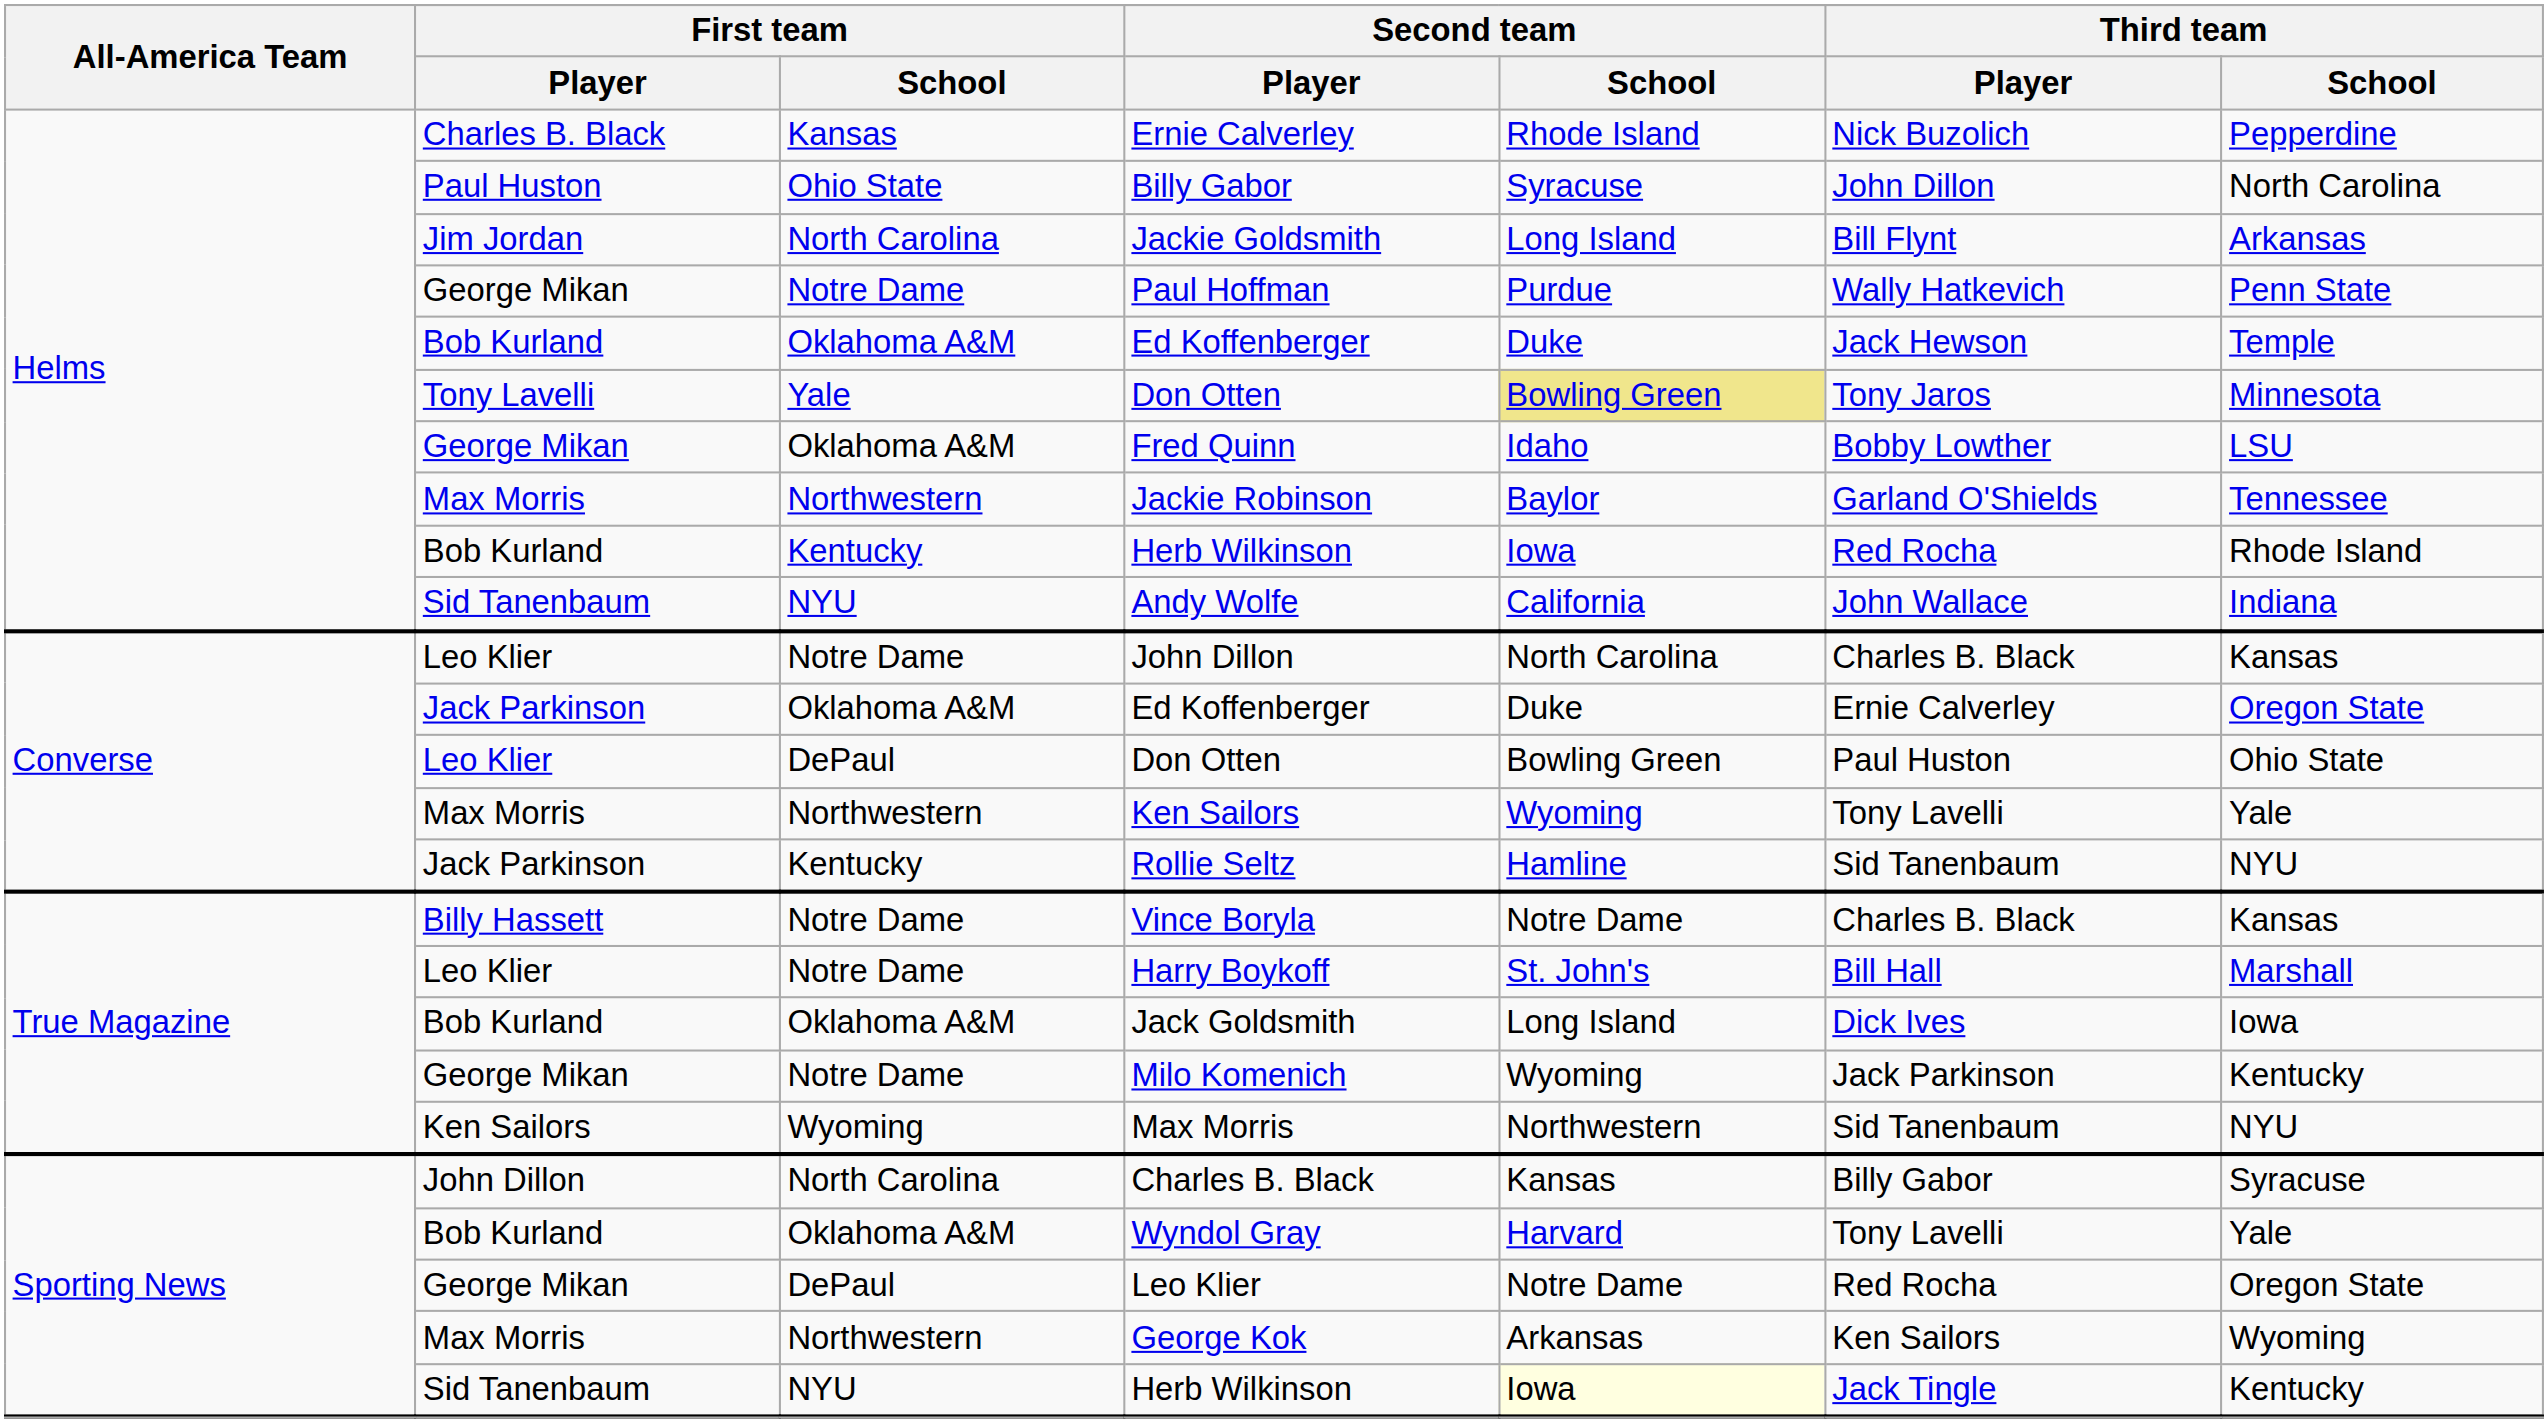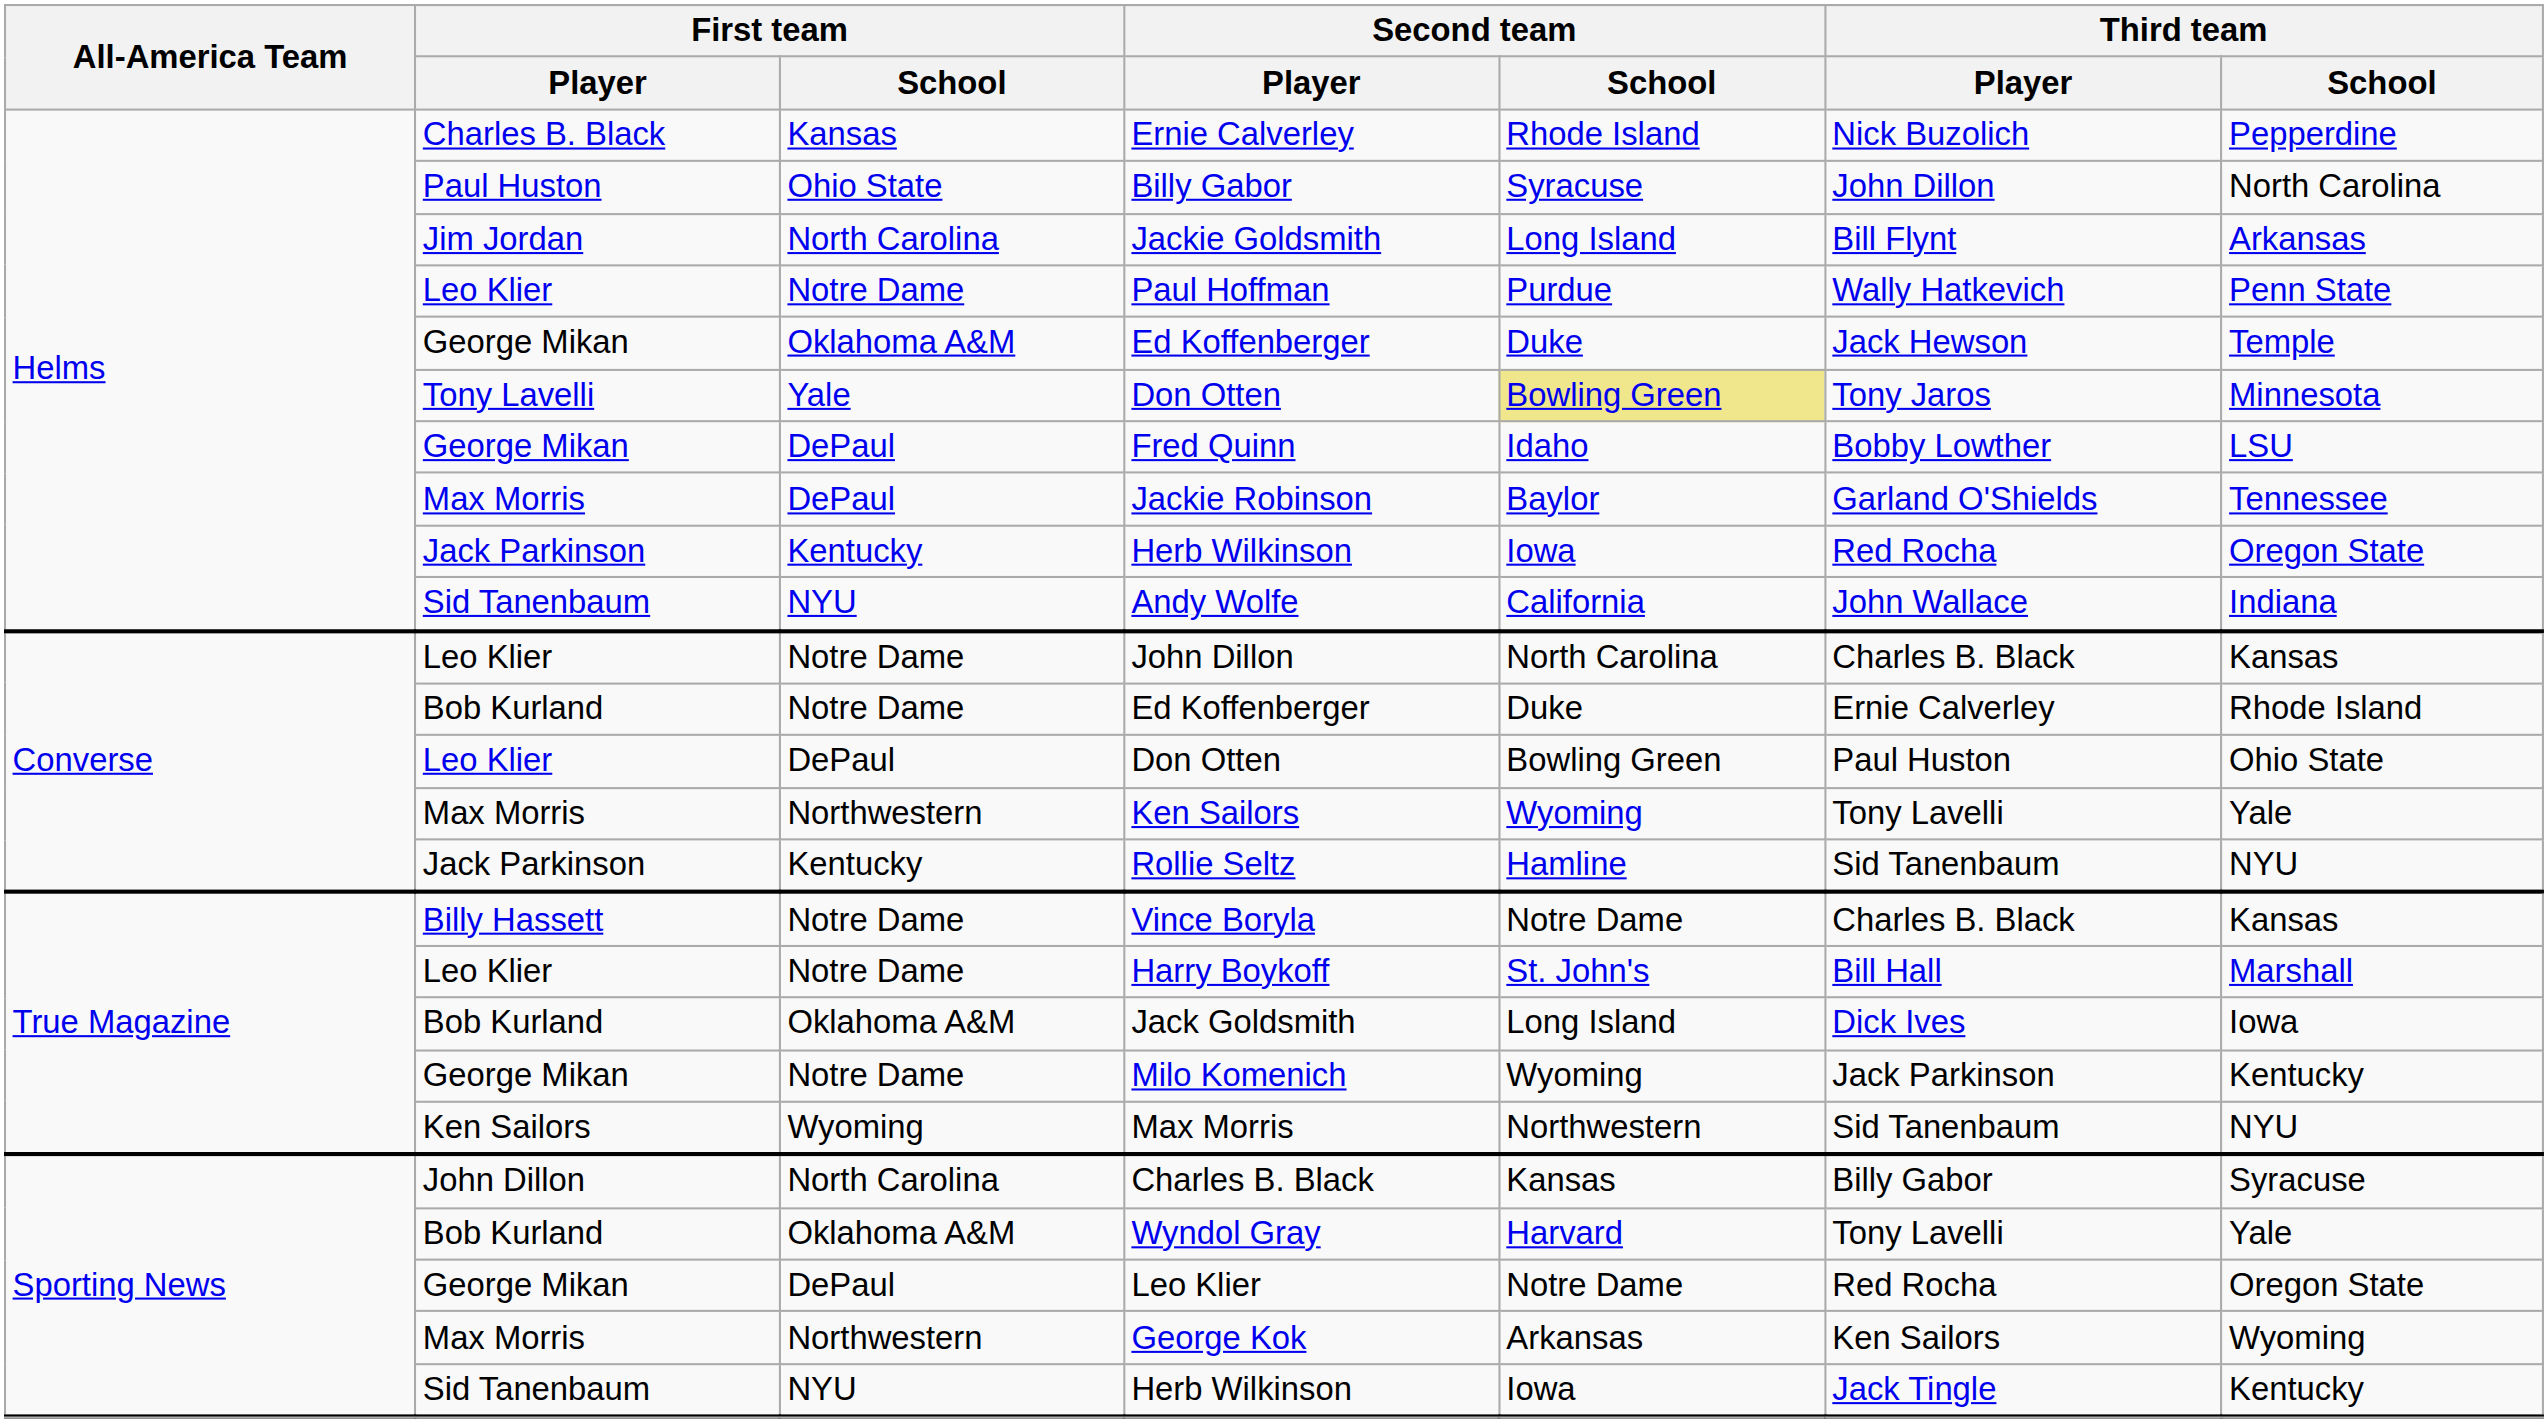Paul Hoffman | First team / Player: George Mikan -> Leo Klier
Helms / Ed Koffenberger | First team / Player: Bob Kurland -> George Mikan
Fred Quinn | First team / School: Oklahoma A&M -> DePaul
Jackie Robinson | First team / School: Northwestern -> DePaul
Helms / Herb Wilkinson | First team / Player: Bob Kurland -> Jack Parkinson
Helms / Herb Wilkinson | Third team / School: Rhode Island -> Oregon State
Converse / Ed Koffenberger | First team / Player: Jack Parkinson -> Bob Kurland
Converse / Ed Koffenberger | First team / School: Oklahoma A&M -> Notre Dame
Converse / Ed Koffenberger | Third team / School: Oregon State -> Rhode Island
Sporting News / Herb Wilkinson | Second team / School: lightyellow background -> no background
